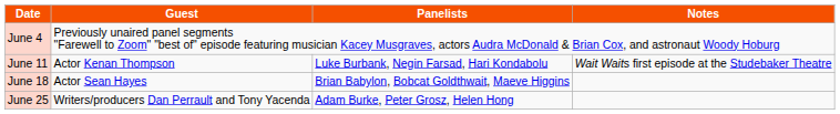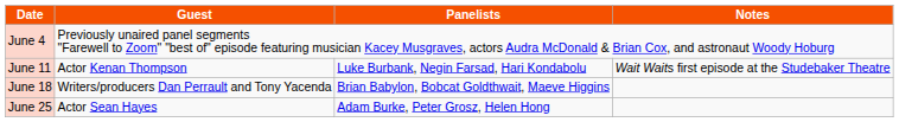June 18 | Guest: Actor Sean Hayes -> Writers/producers Dan Perrault and Tony Yacenda
June 25 | Guest: Writers/producers Dan Perrault and Tony Yacenda -> Actor Sean Hayes
